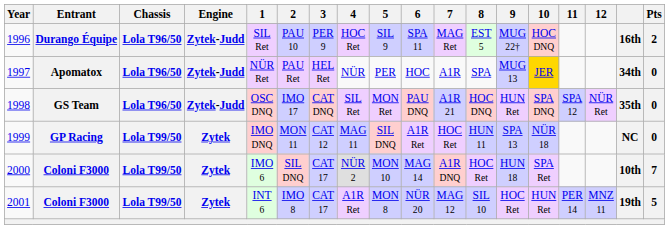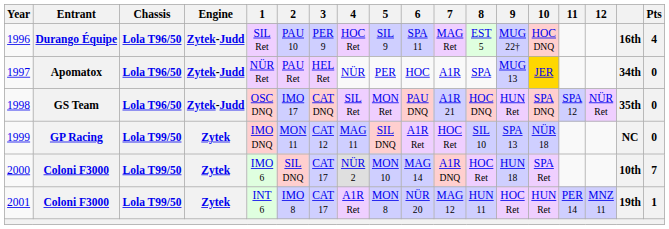1996 | Pts: 2 -> 4
1999 | 8: HUN 11 -> SIL 10
2001 | 8: SIL 10 -> HUN 11
2001 | Pts: 5 -> 1
